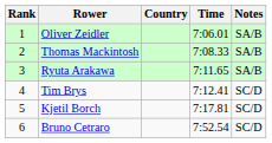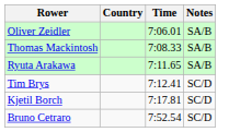- column: Rank | 1 | 2 | 3 | 4 | 5 | 6
